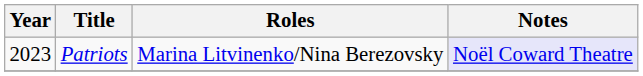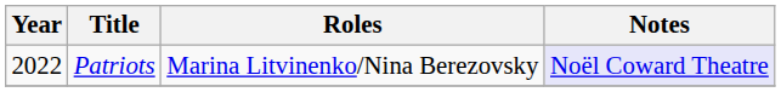Patriots | Year: 2023 -> 2022
